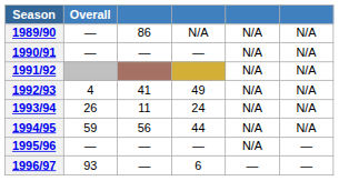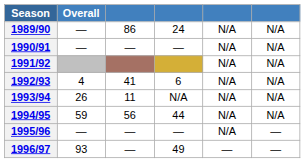1989/90 | column 4: N/A -> 24
1992/93 | column 4: 49 -> 6
1993/94 | column 4: 24 -> N/A
1996/97 | column 4: 6 -> 49
